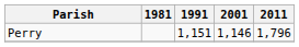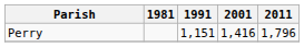Perry | 2001: 1,146 -> 1,416
